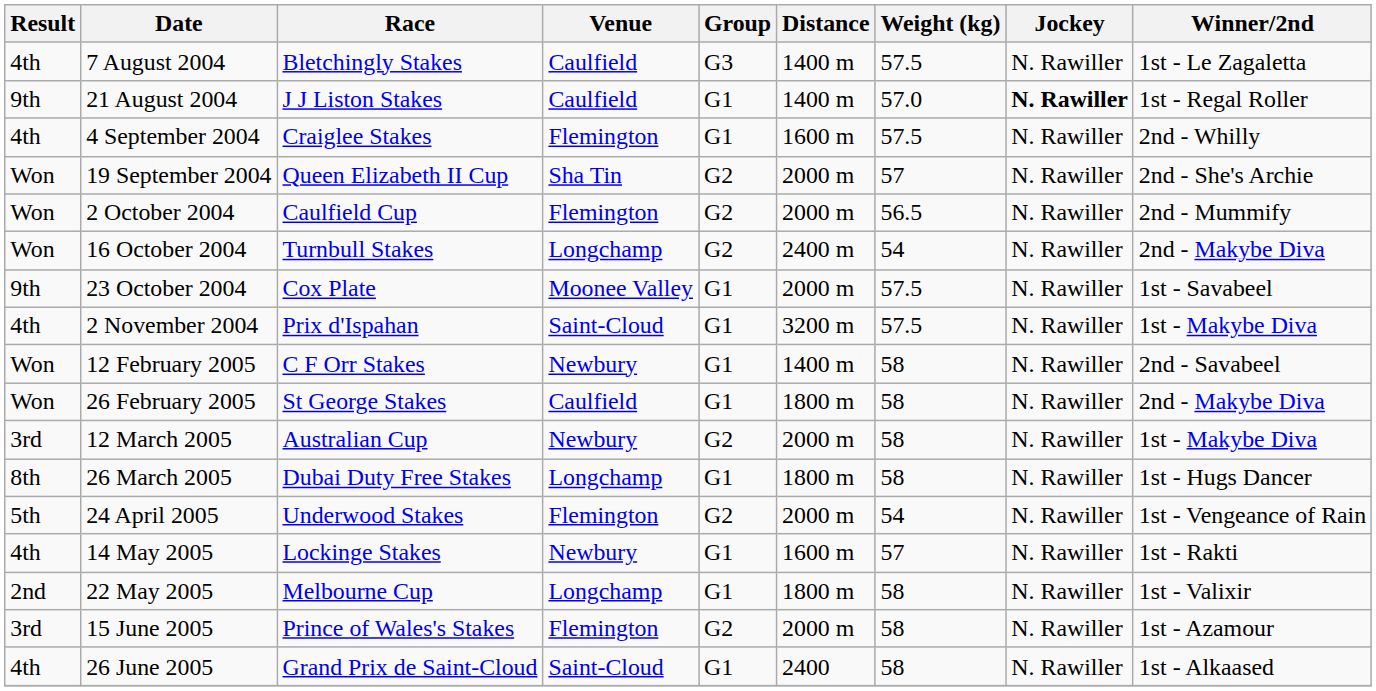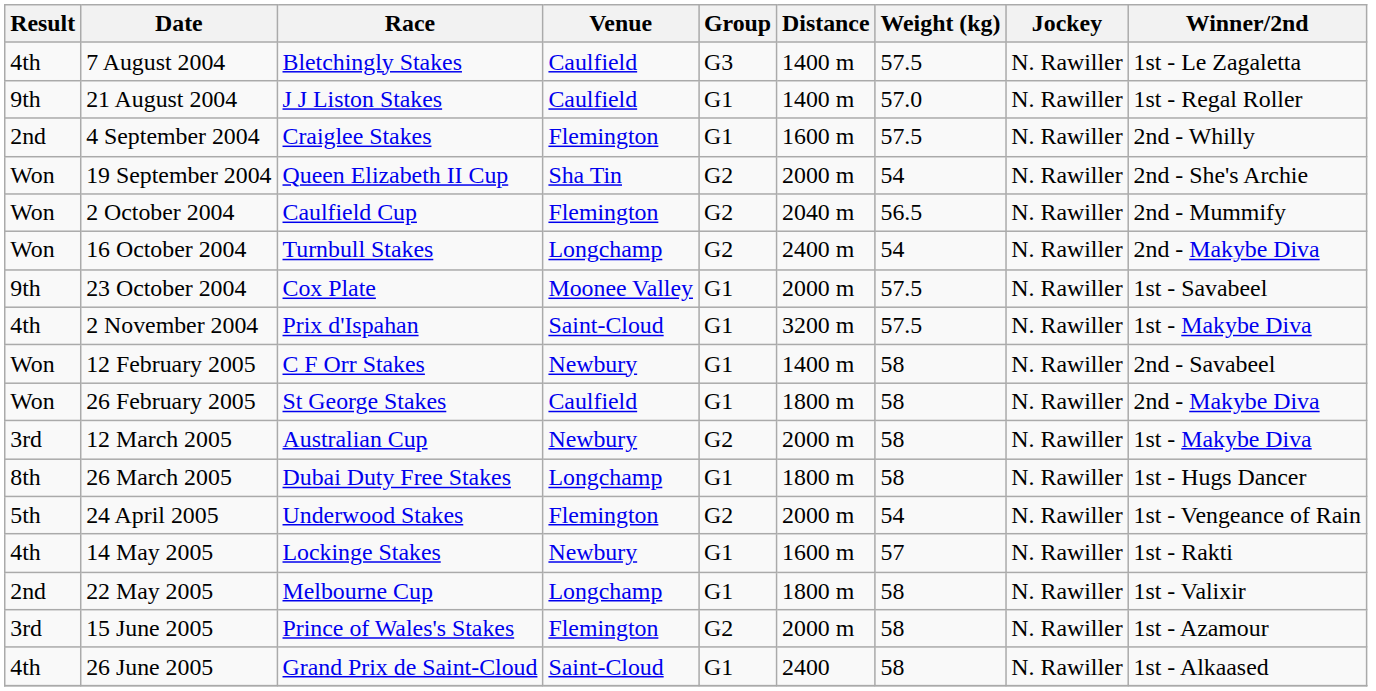21 August 2004 | Jockey: bold -> normal
4 September 2004 | Result: 4th -> 2nd
19 September 2004 | Weight (kg): 57 -> 54
2 October 2004 | Distance: 2000 m -> 2040 m
